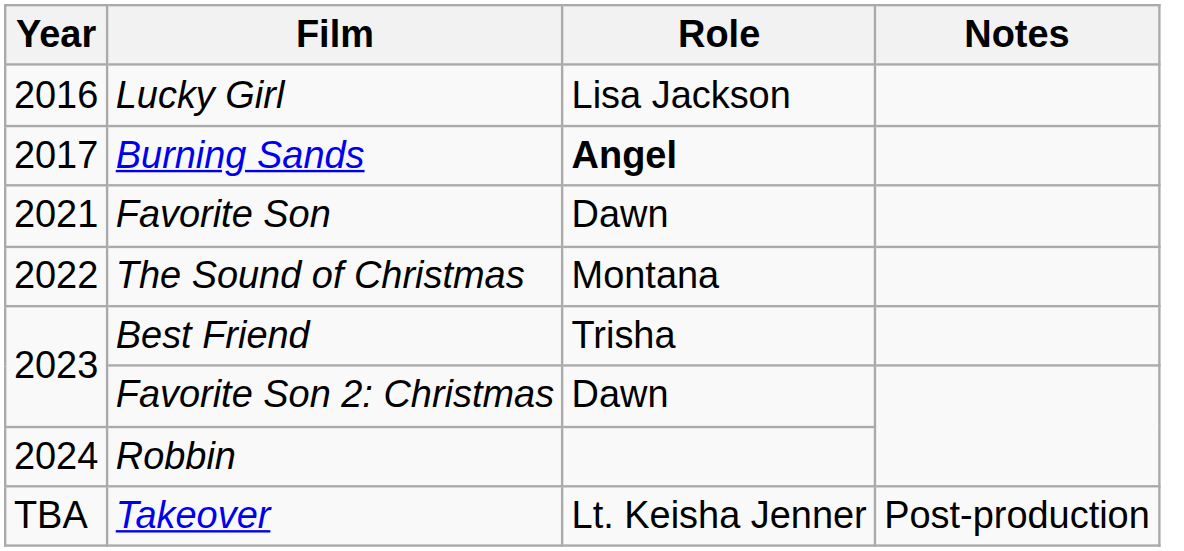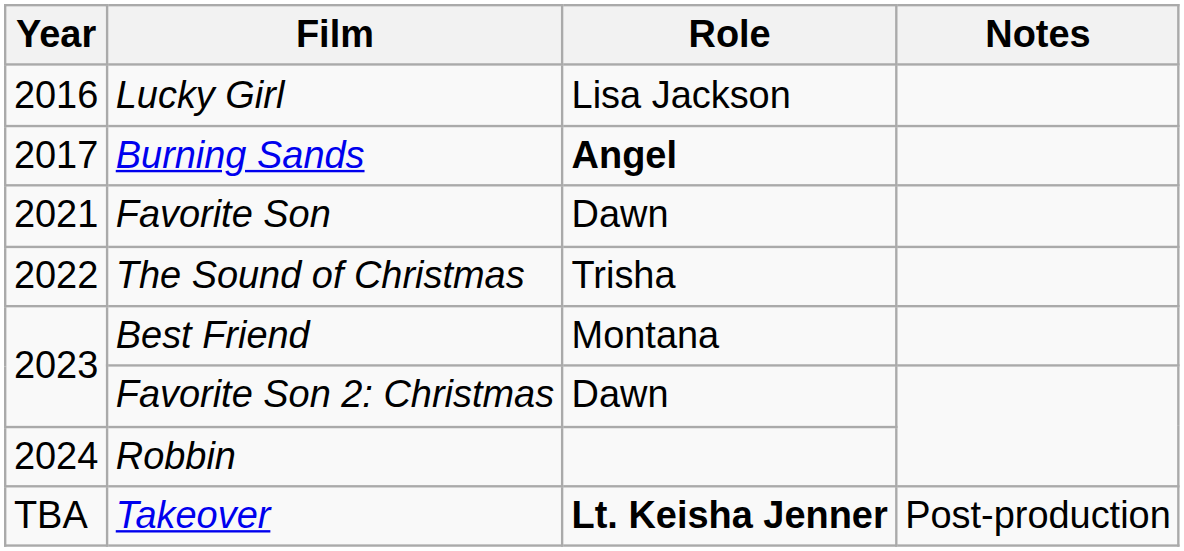The Sound of Christmas | Role: Montana -> Trisha
Best Friend | Role: Trisha -> Montana
Takeover | Role: normal -> bold
